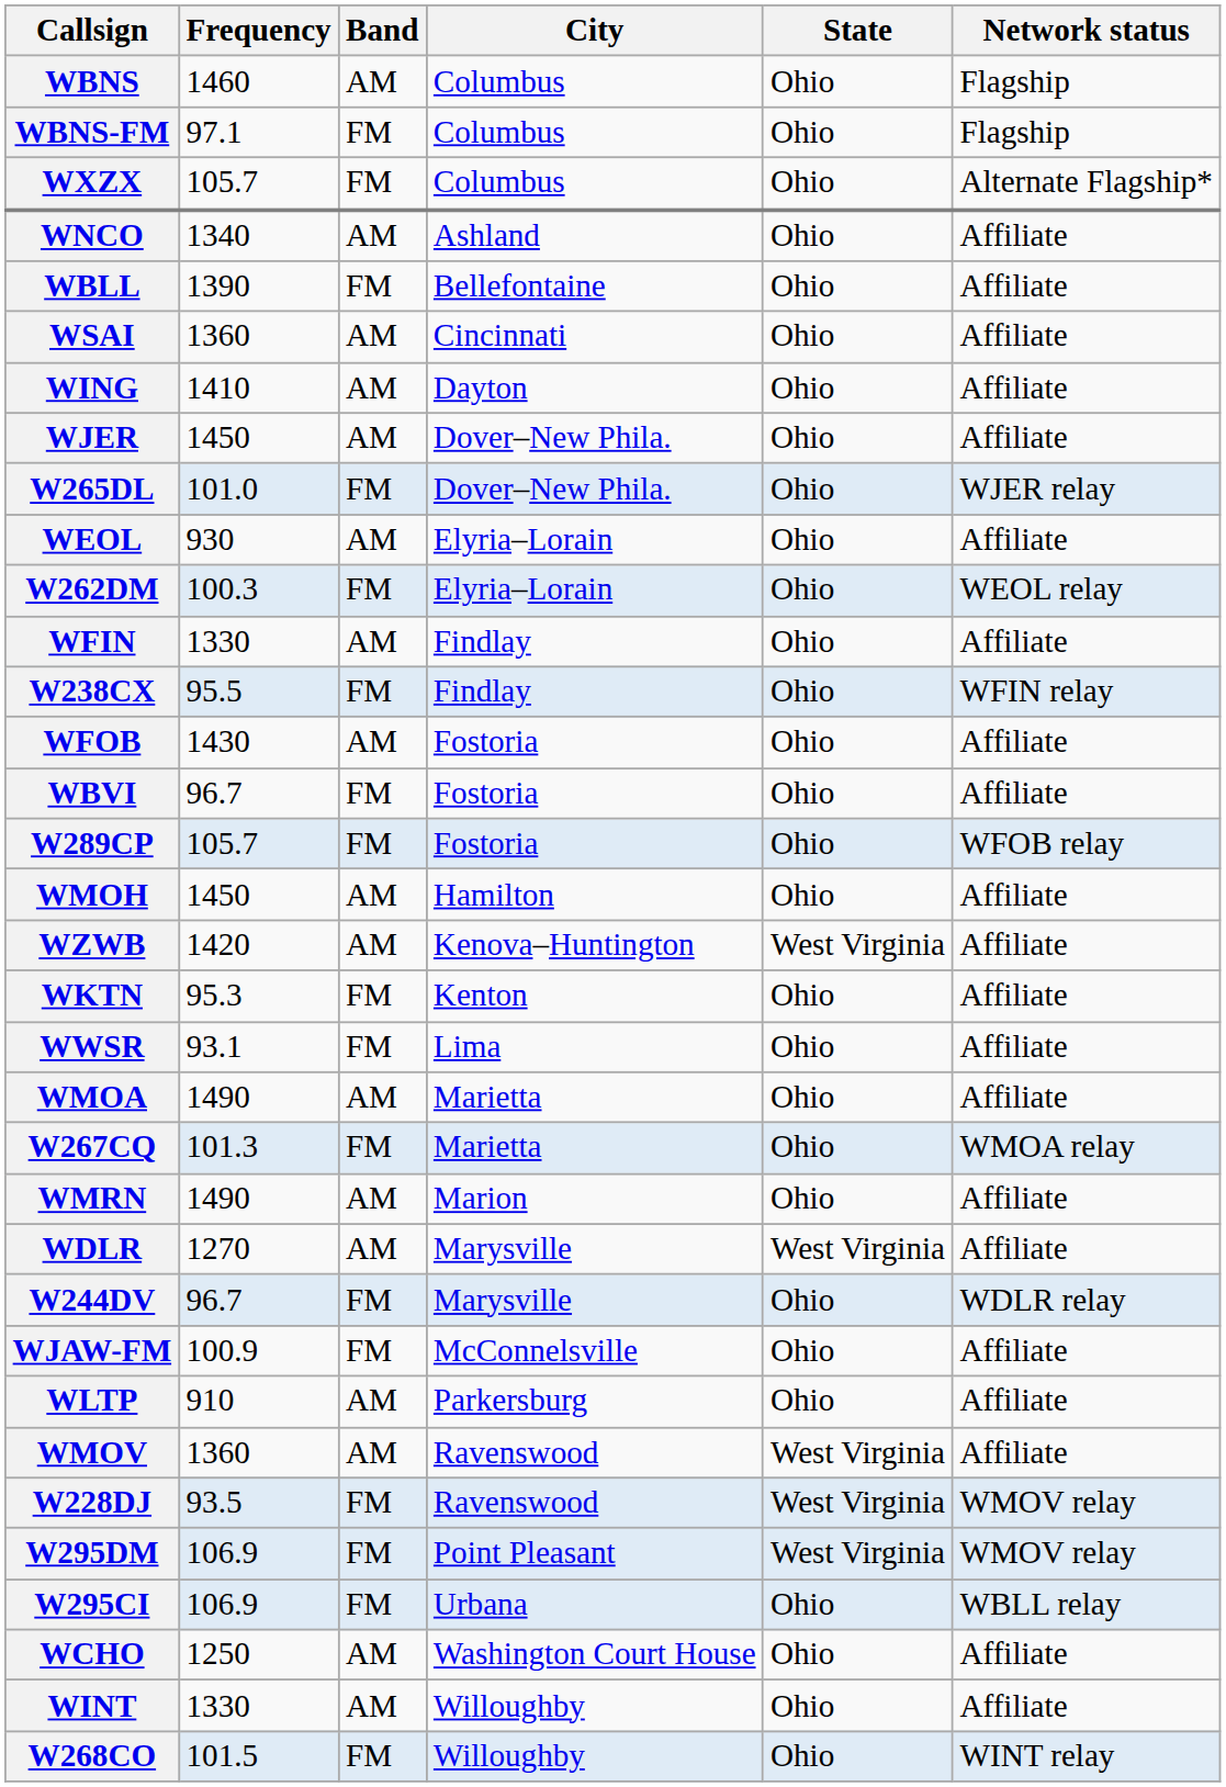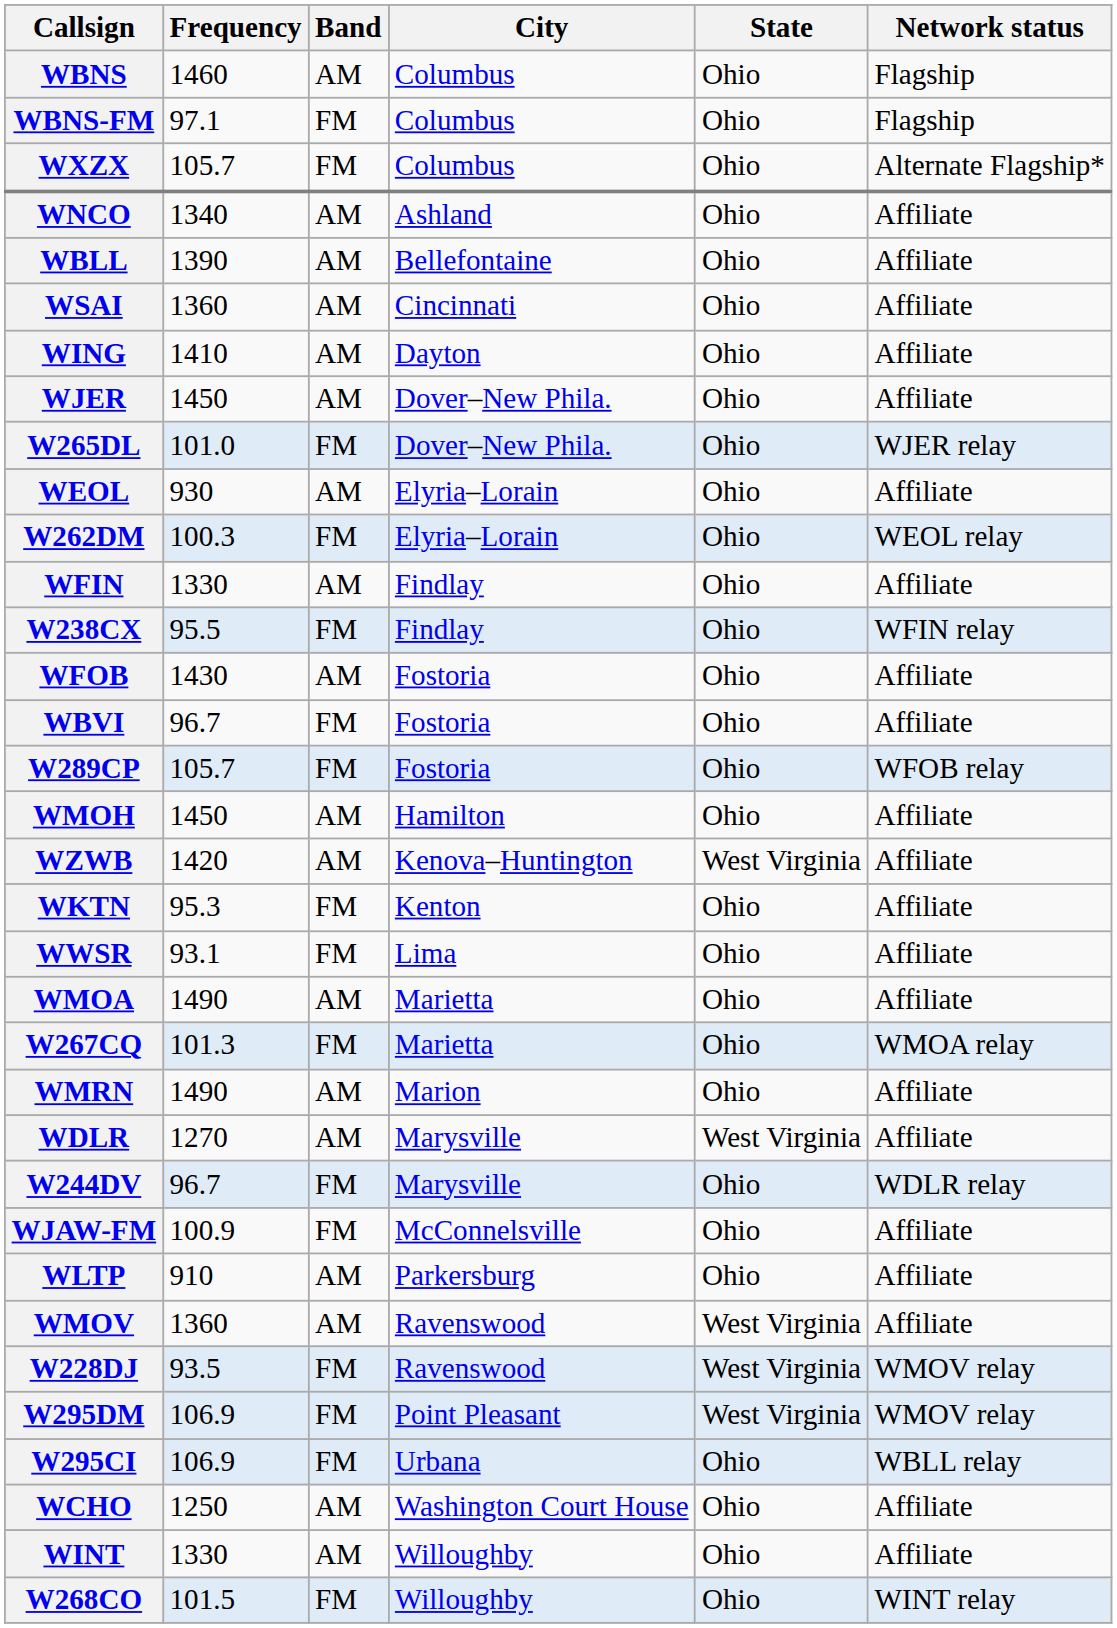WBLL | Band: FM -> AM
